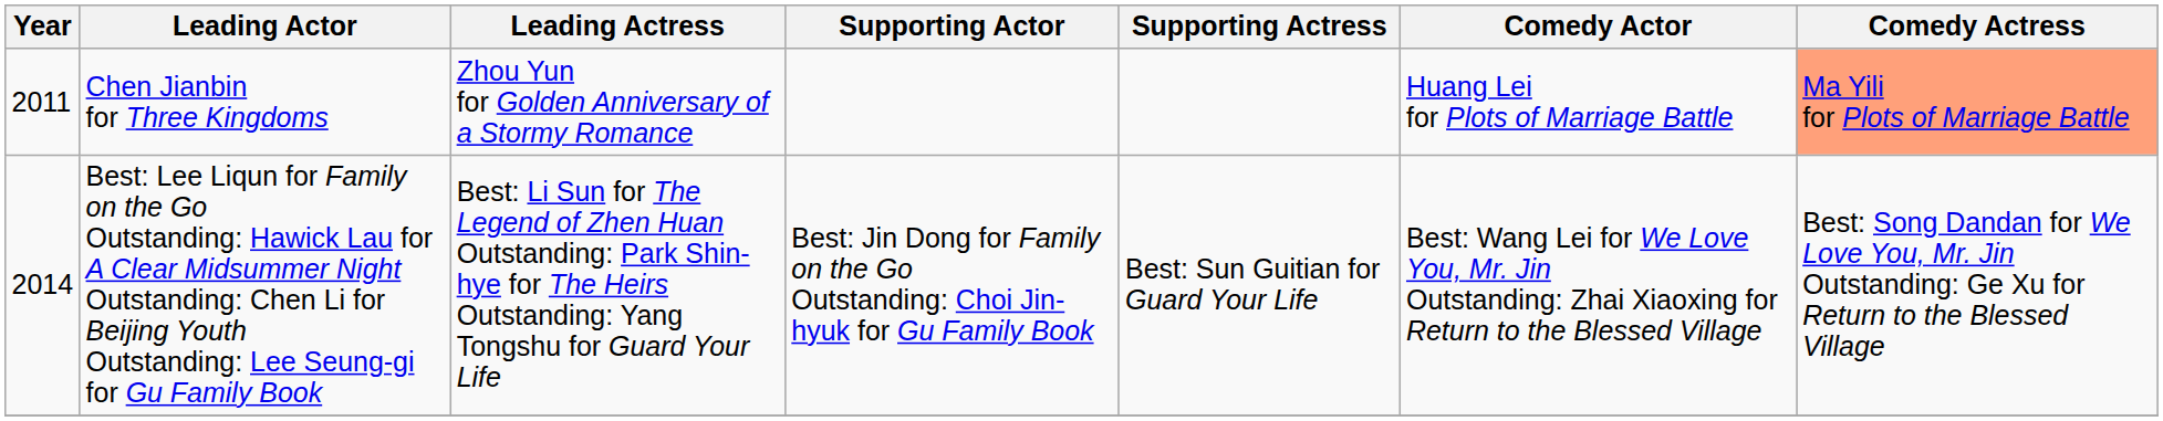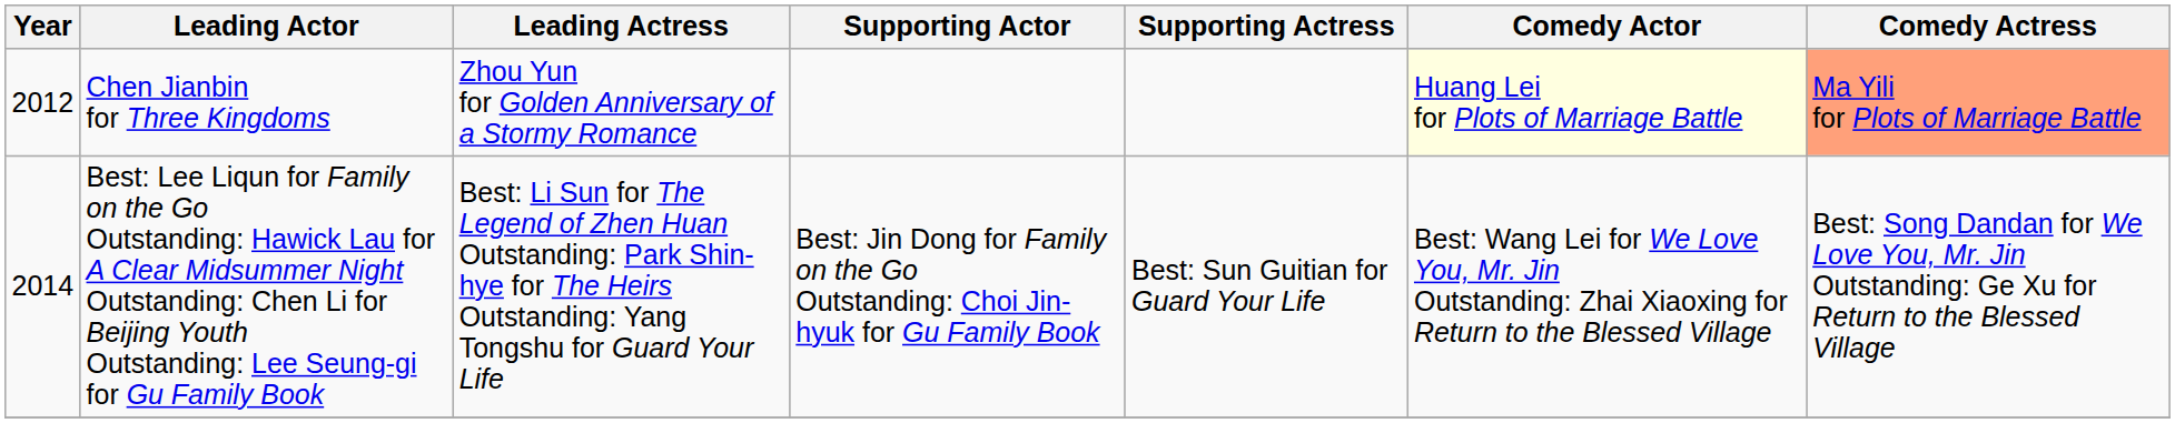Chen Jianbin for Three Kingdoms | Year: 2011 -> 2012
Chen Jianbin for Three Kingdoms | Comedy Actor: no background -> lightyellow background
